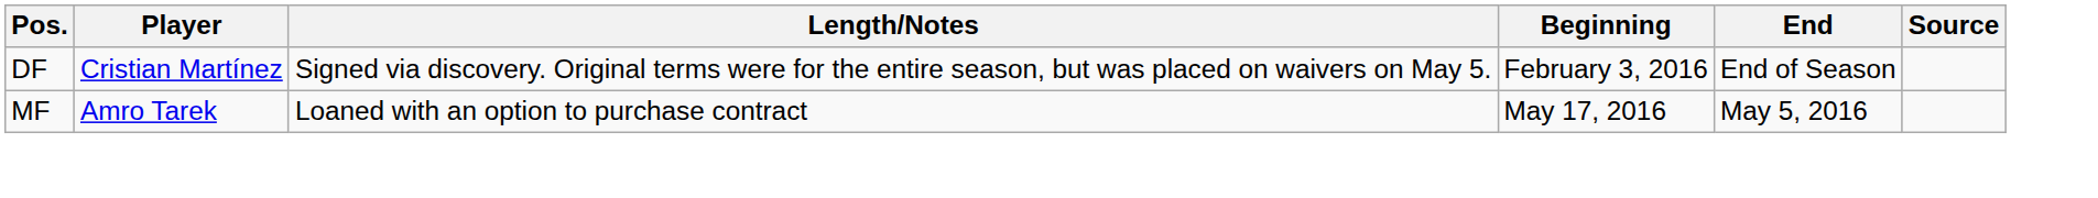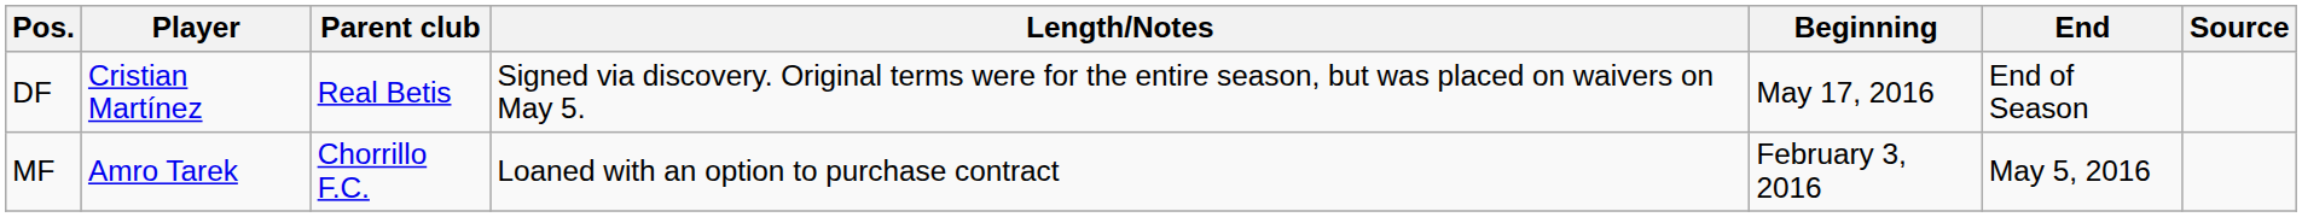+ column: Parent club | Real Betis | Chorrillo F.C.
DF | Beginning: February 3, 2016 -> May 17, 2016
MF | Beginning: May 17, 2016 -> February 3, 2016
